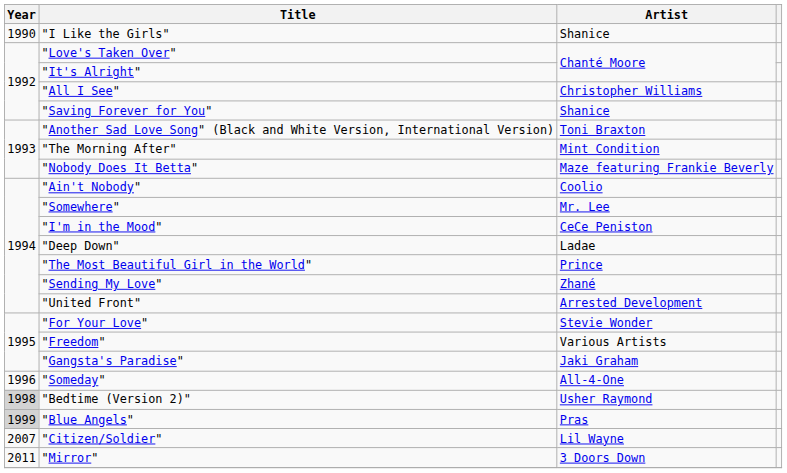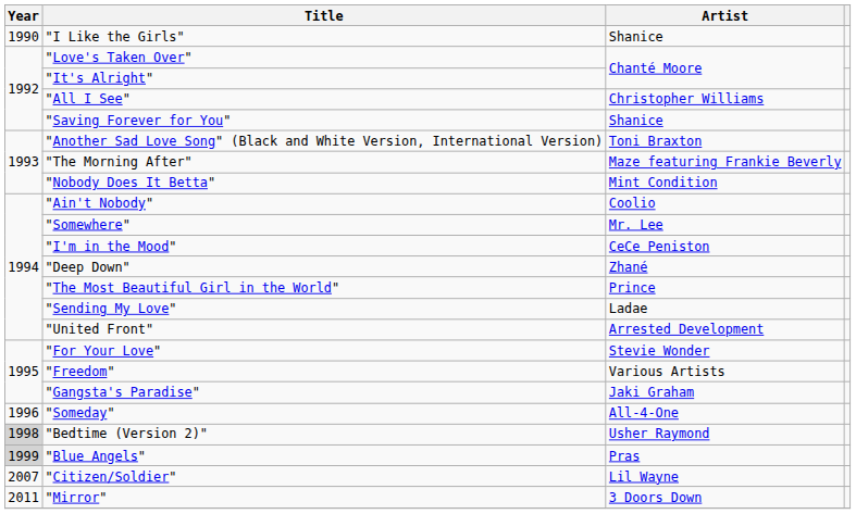"The Morning After" | Artist: Mint Condition -> Maze featuring Frankie Beverly
"Nobody Does It Betta" | Artist: Maze featuring Frankie Beverly -> Mint Condition
"Deep Down" | Artist: Ladae -> Zhané
"Sending My Love" | Artist: Zhané -> Ladae
